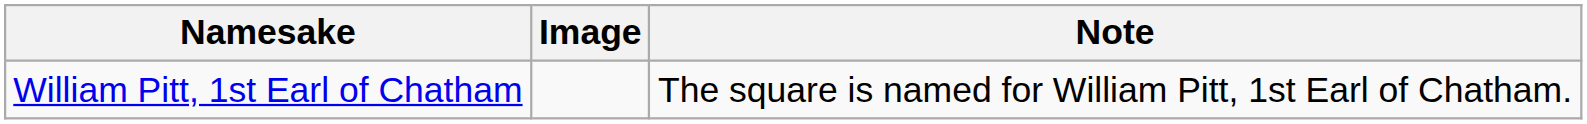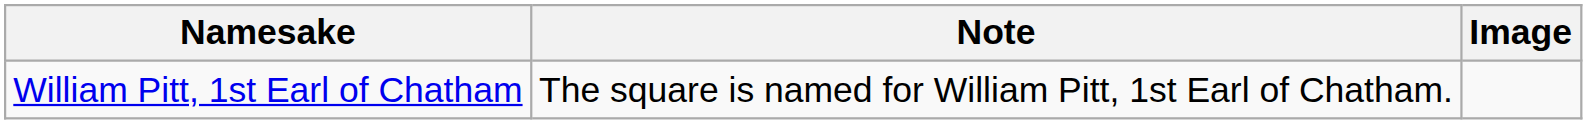columns swapped: Image <-> Note
